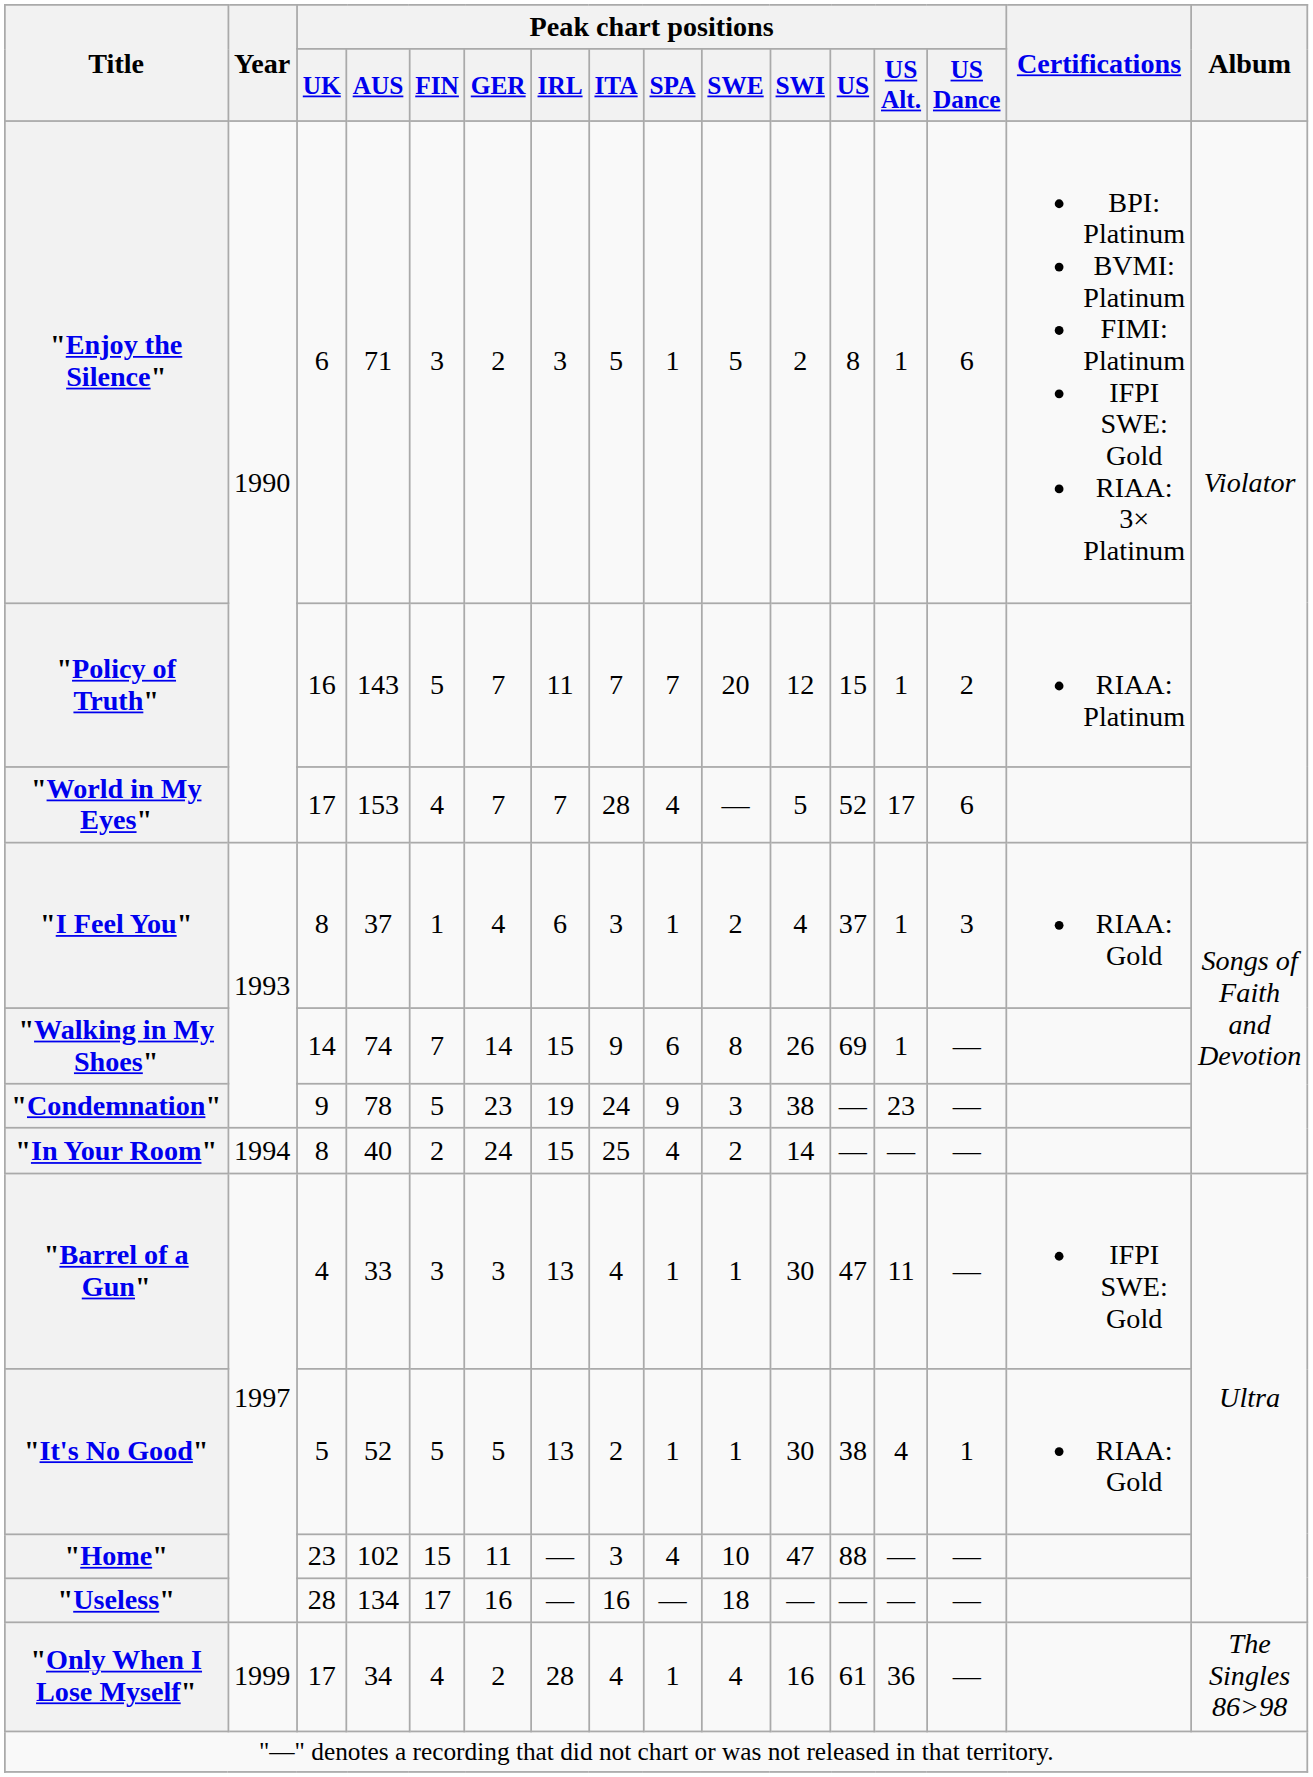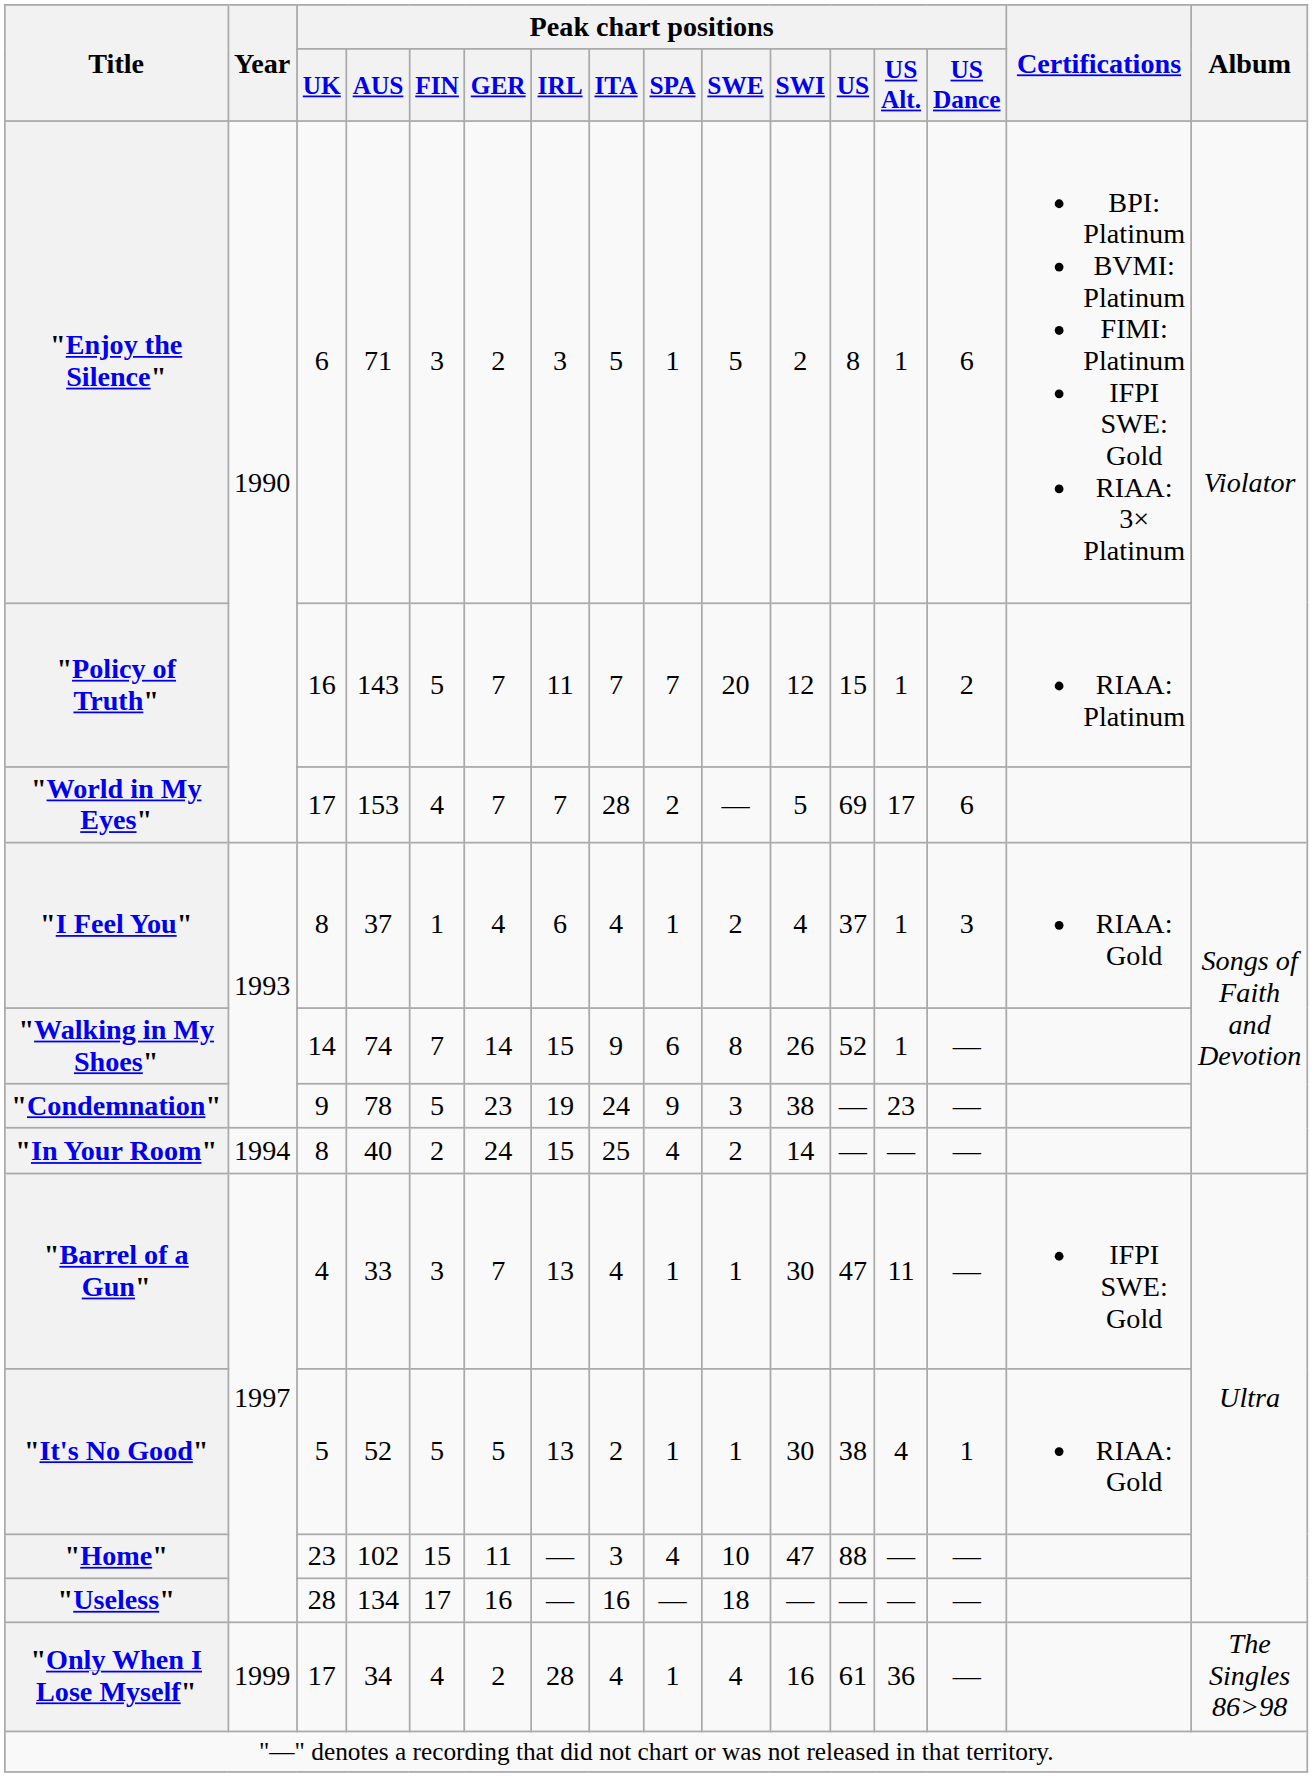"World in My Eyes" | Peak chart positions / SPA: 4 -> 2
"World in My Eyes" | Peak chart positions / US: 52 -> 69
"I Feel You" | Peak chart positions / ITA: 3 -> 4
"Walking in My Shoes" | Peak chart positions / US: 69 -> 52
"Barrel of a Gun" | Peak chart positions / GER: 3 -> 7
